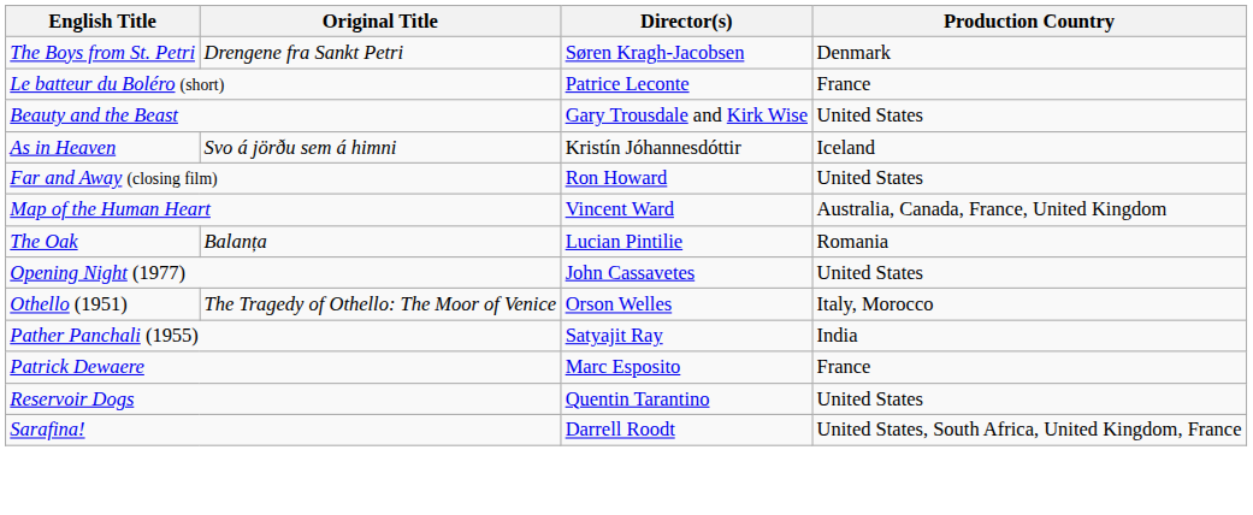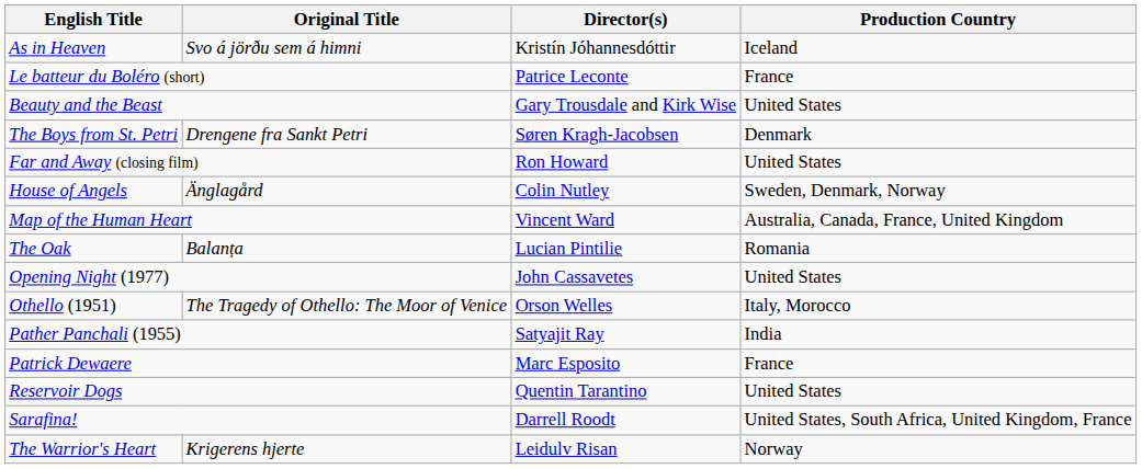rows swapped: As in Heaven <-> The Boys from St. Petri
+ row: House of Angels | Änglagård | Colin Nutley | Sweden, Denmark, Norway
+ row: The Warrior's Heart | Krigerens hjerte | Leidulv Risan | Norway
